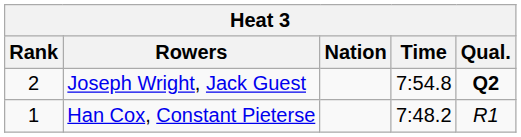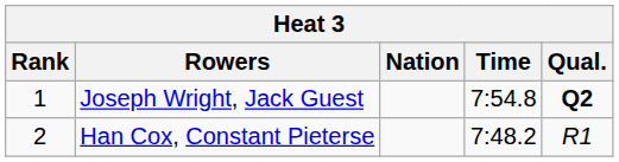Joseph Wright, Jack Guest | Rank: 2 -> 1
Han Cox, Constant Pieterse | Rank: 1 -> 2
